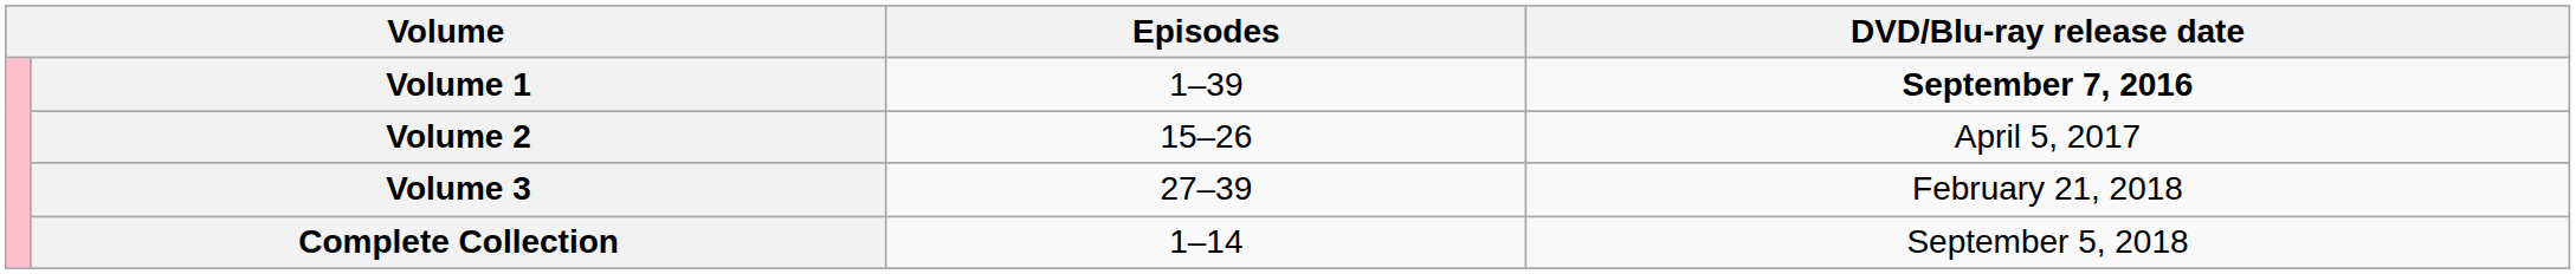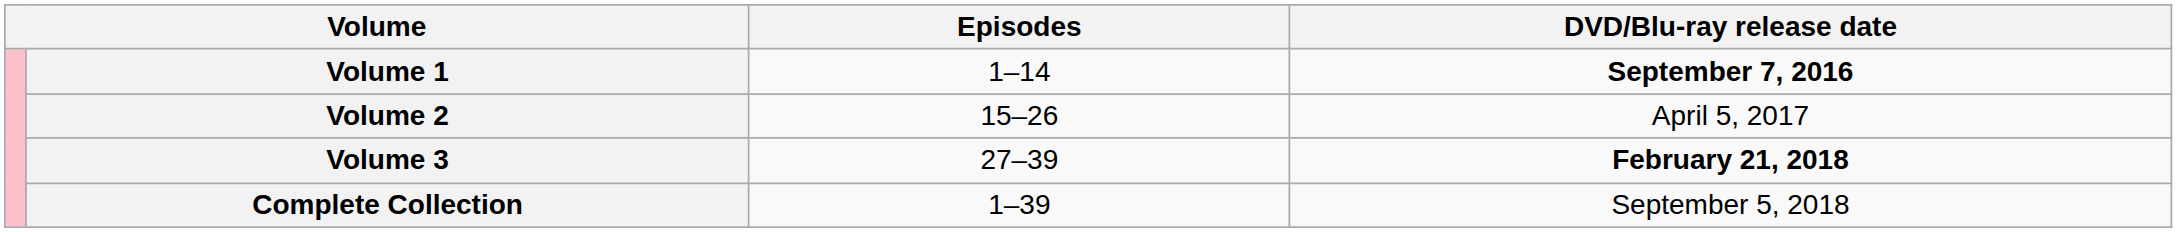Volume 1 | Episodes: 1–39 -> 1–14
Volume 3 | DVD/Blu-ray release date: normal -> bold
Complete Collection | Episodes: 1–14 -> 1–39
